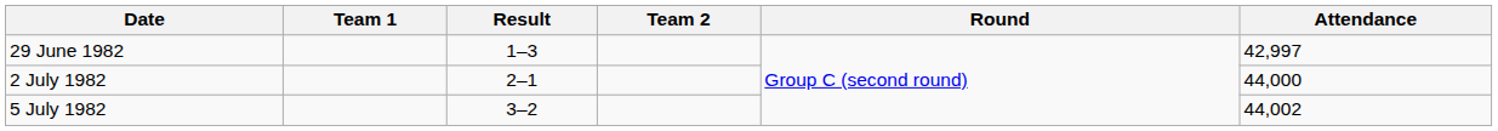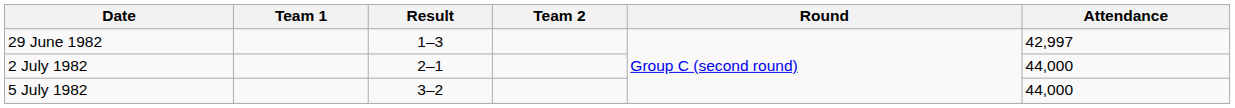5 July 1982 | Attendance: 44,002 -> 44,000
